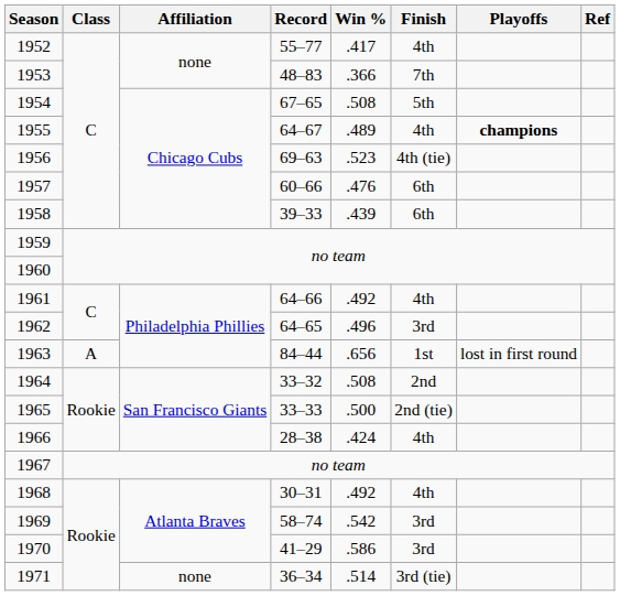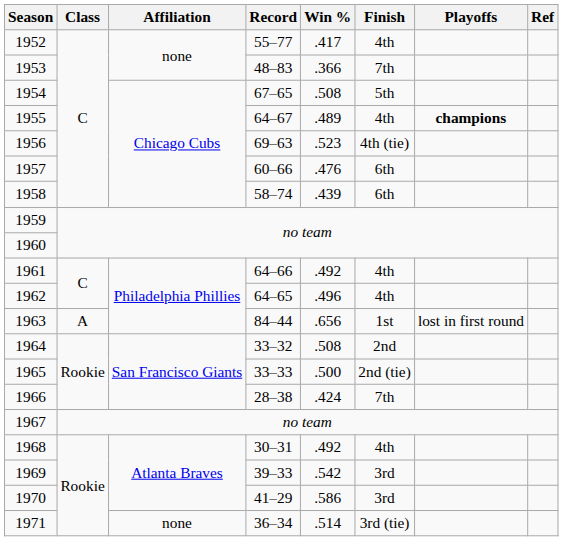1958 | Record: 39–33 -> 58–74
1962 | Finish: 3rd -> 4th
1966 | Finish: 4th -> 7th
1969 | Record: 58–74 -> 39–33
